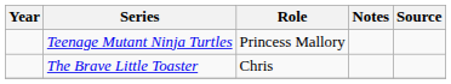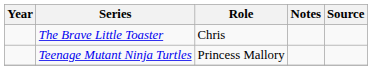rows swapped: The Brave Little Toaster <-> Teenage Mutant Ninja Turtles
